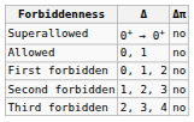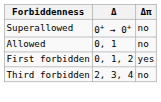First forbidden | Δπ: no -> yes
- row: Second forbidden | 1, 2, 3 | no
